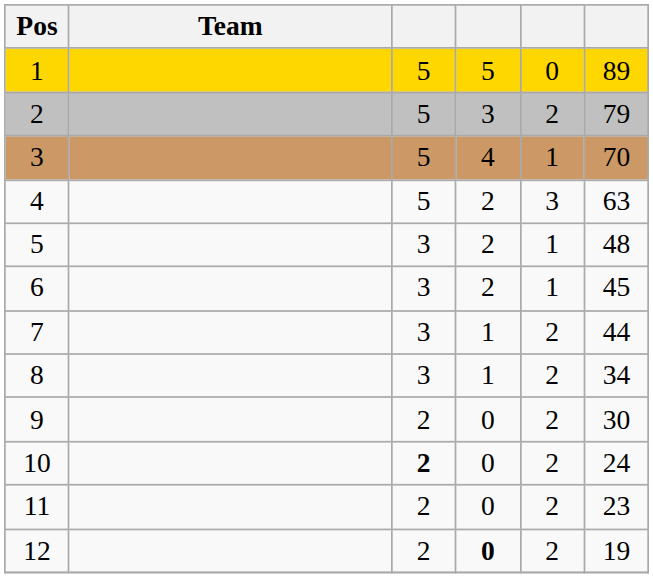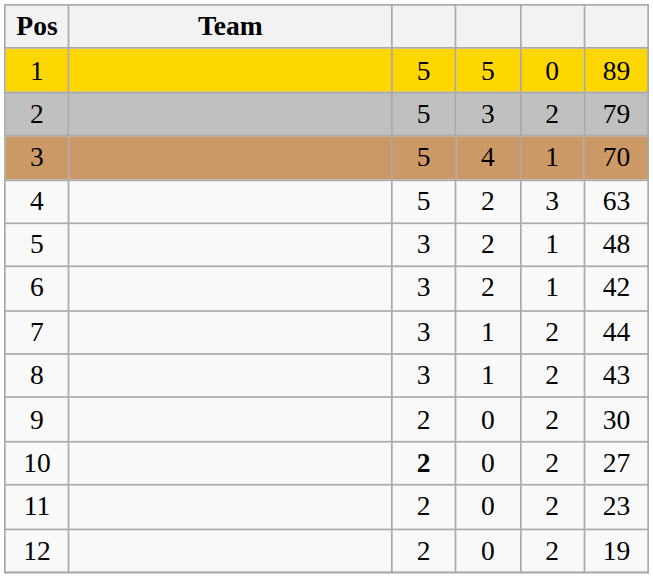6 | column 6: 45 -> 42
8 | column 6: 34 -> 43
10 | column 6: 24 -> 27
12 | column 4: bold -> normal
